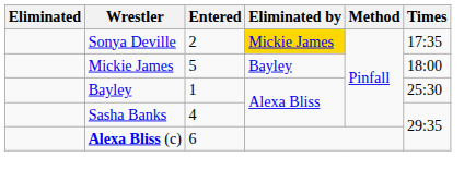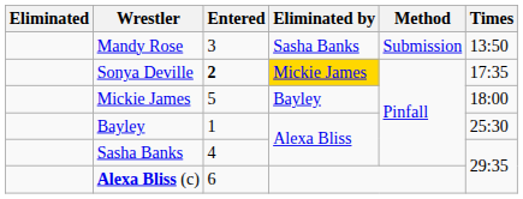+ row: Mandy Rose | 3 | Sasha Banks | Submission | 13:50
Sonya Deville | Entered: normal -> bold
